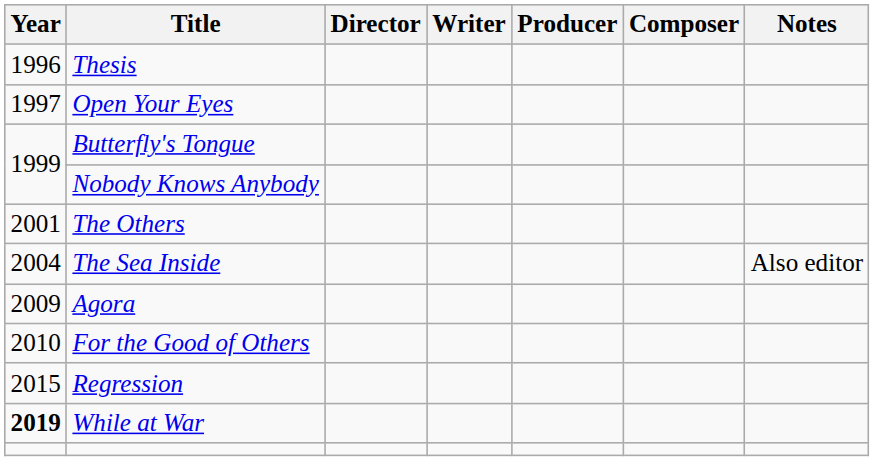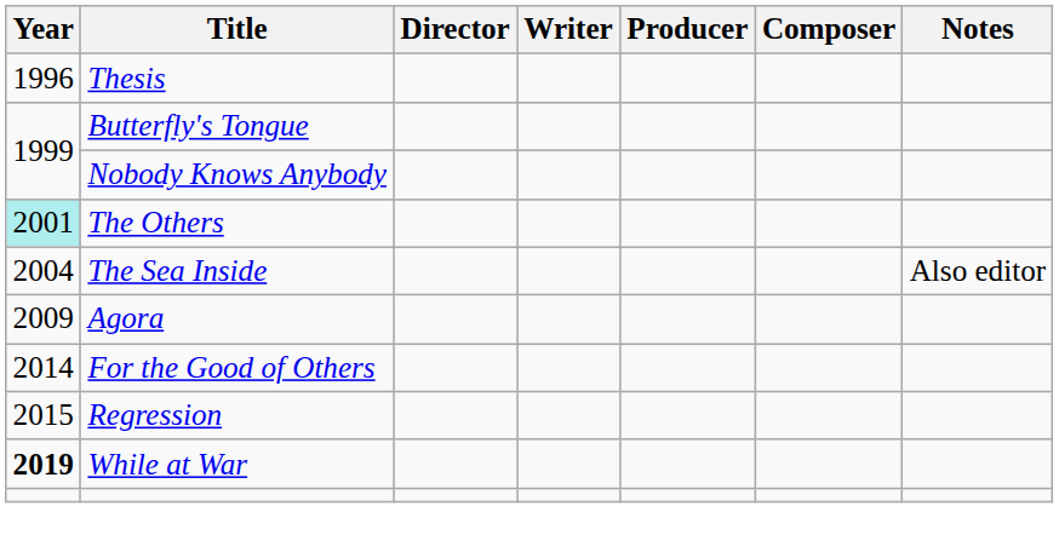- row: 1997 | Open Your Eyes
The Others | Year: no background -> paleturquoise background
For the Good of Others | Year: 2010 -> 2014
